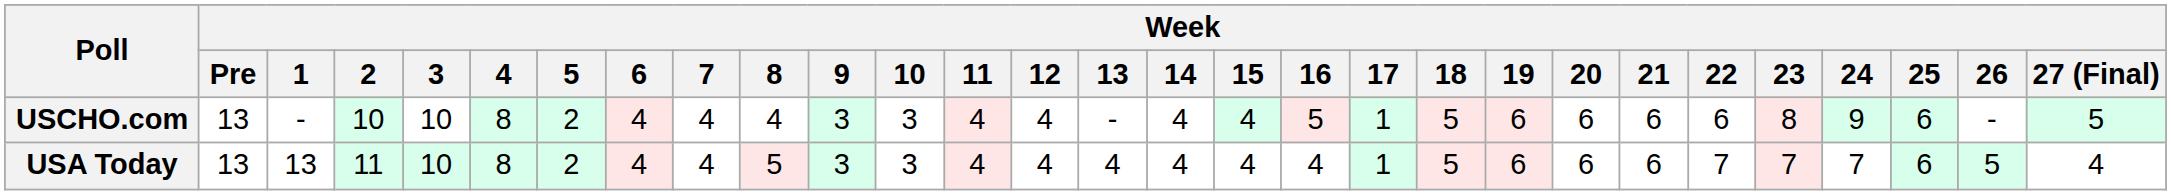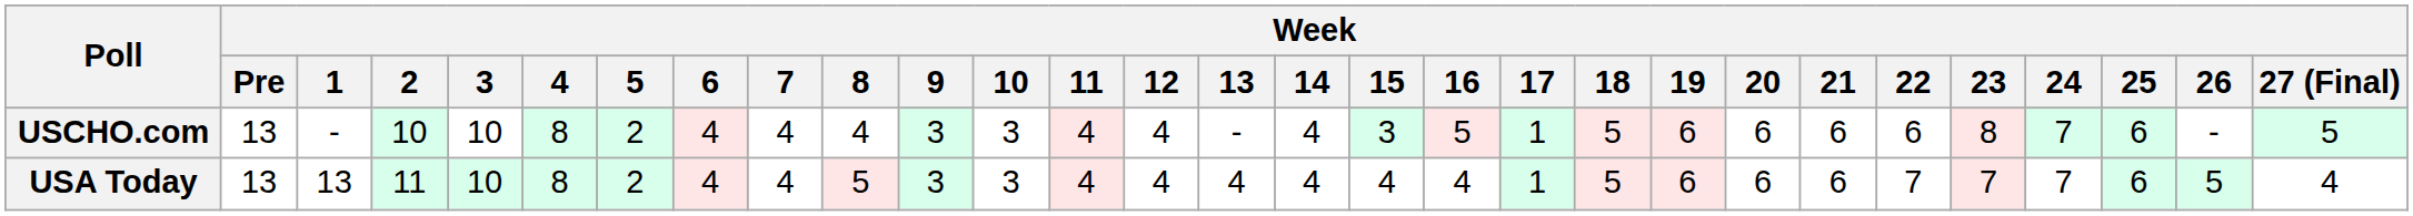USCHO.com | Week / 15: 4 -> 3
USCHO.com | Week / 24: 9 -> 7
